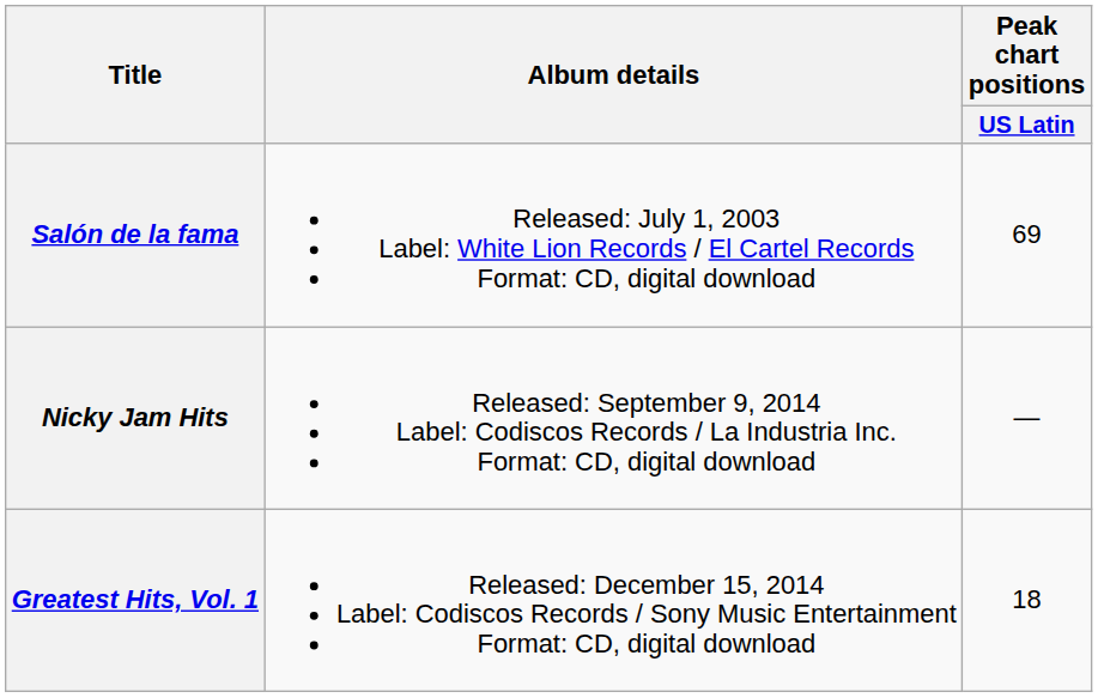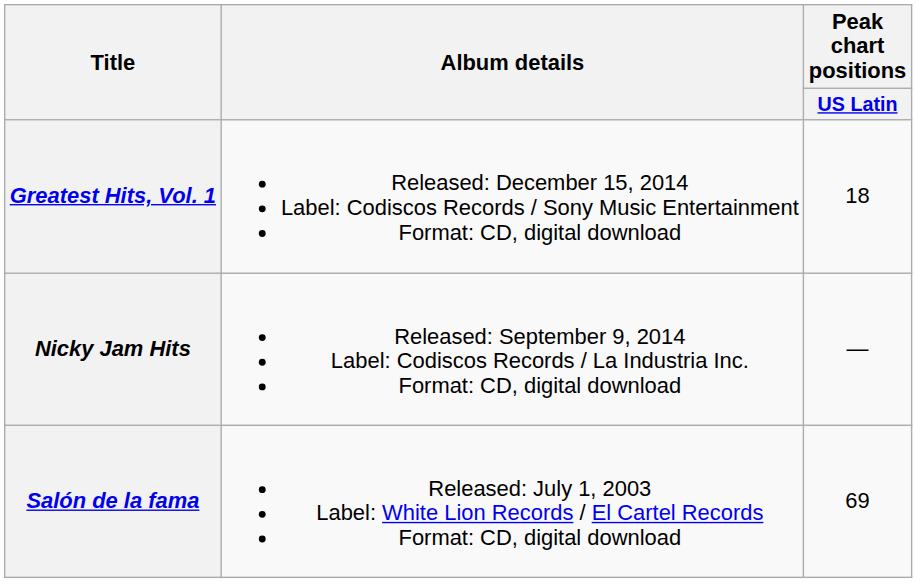rows swapped: Salón de la fama <-> Greatest Hits, Vol. 1
